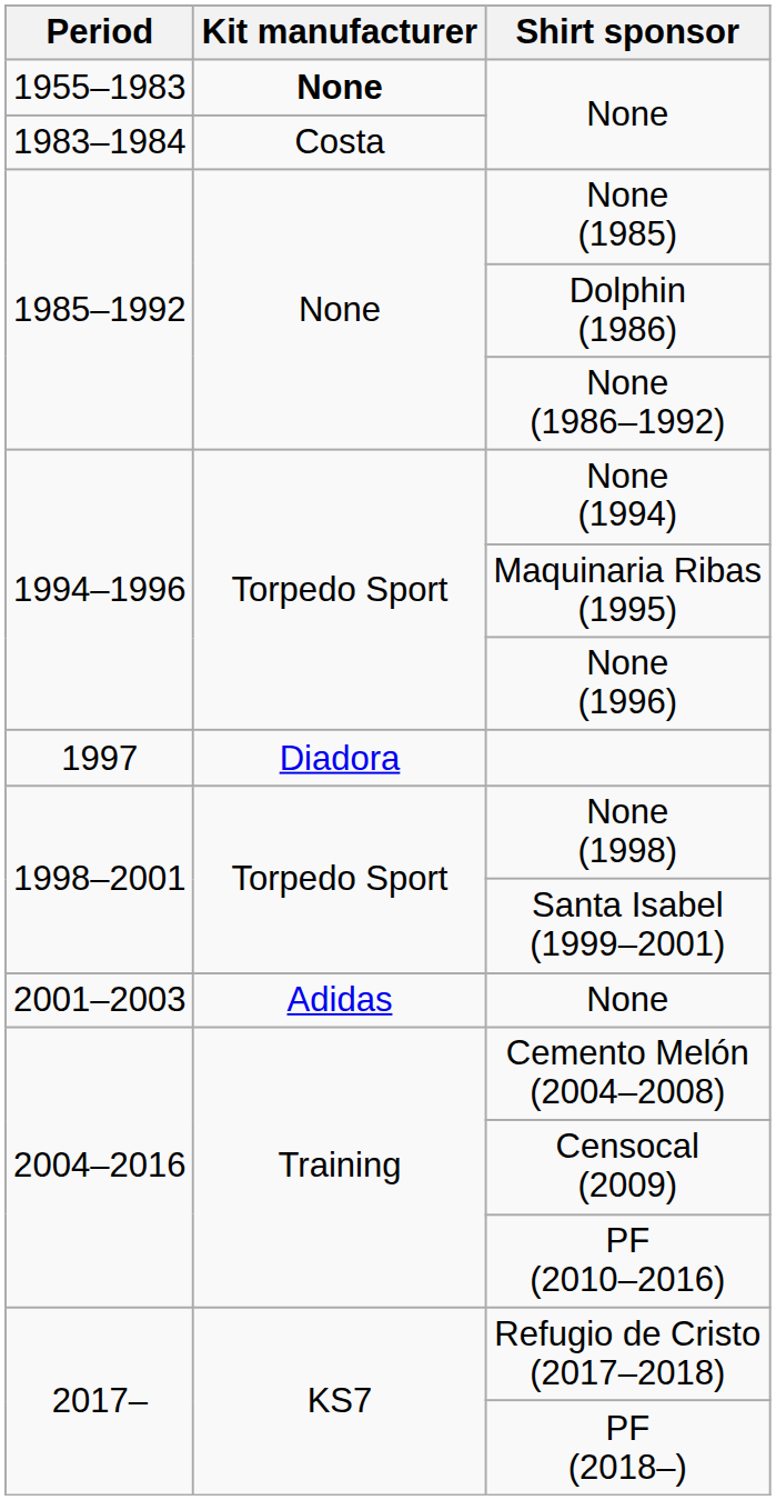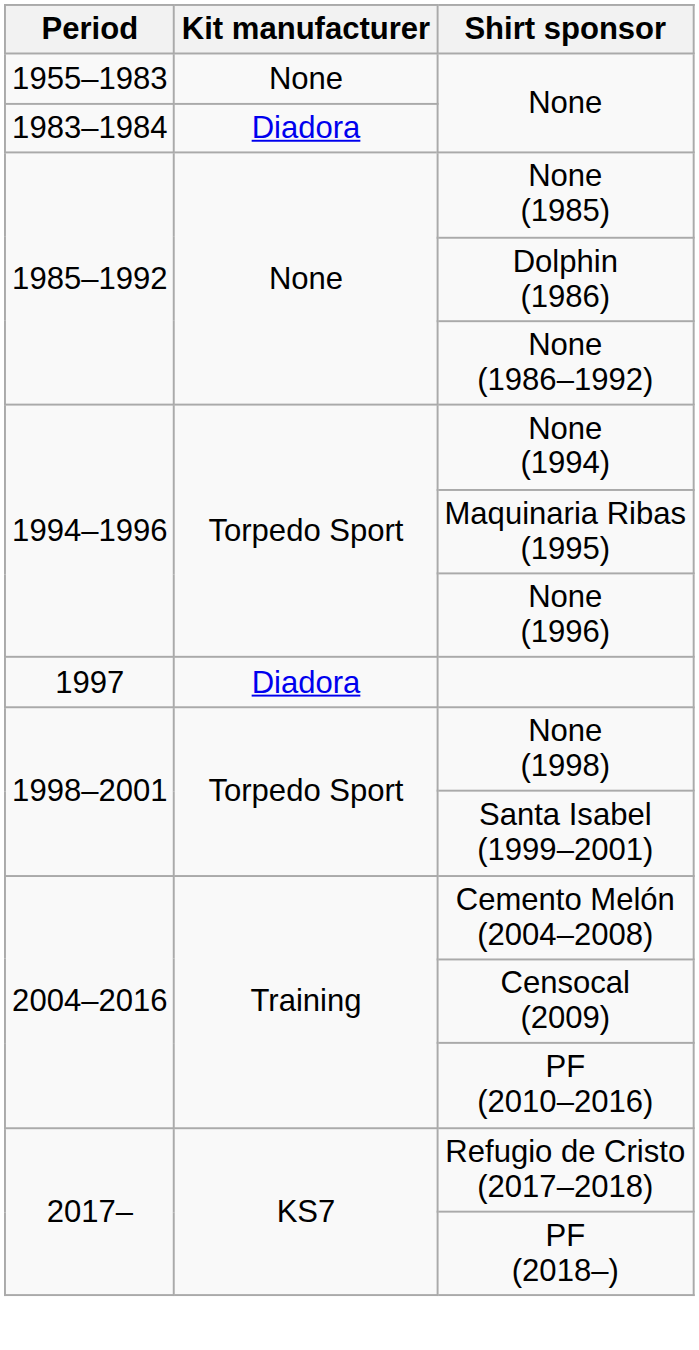1955–1983 / None | Kit manufacturer: bold -> normal
1983–1984 / None | Kit manufacturer: Costa -> Diadora
- row: 2001–2003 | Adidas | None
